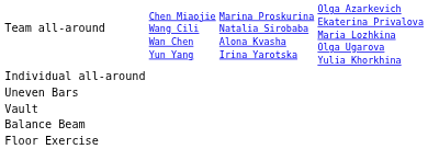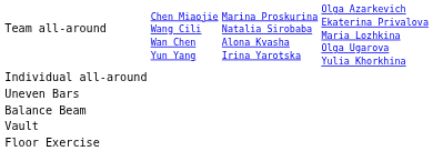rows swapped: Balance Beam <-> Vault
